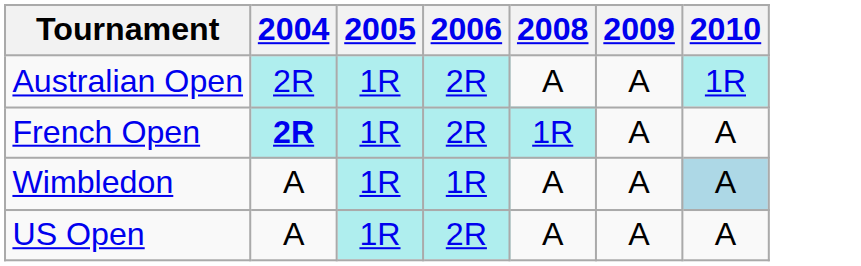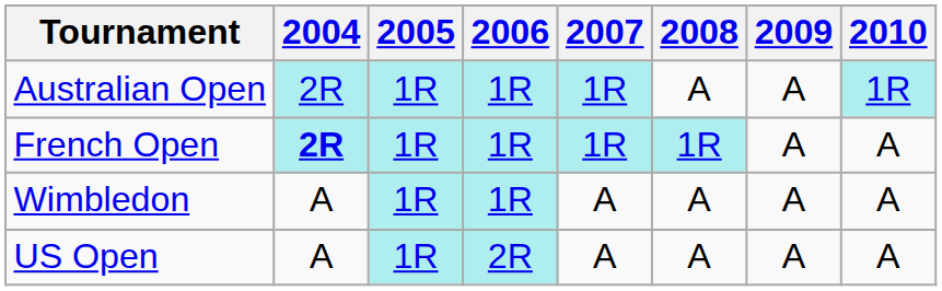+ column: 2007 | 1R | 1R | A | A
Australian Open | 2006: 2R -> 1R
French Open | 2006: 2R -> 1R
Wimbledon | 2010: lightblue background -> no background
